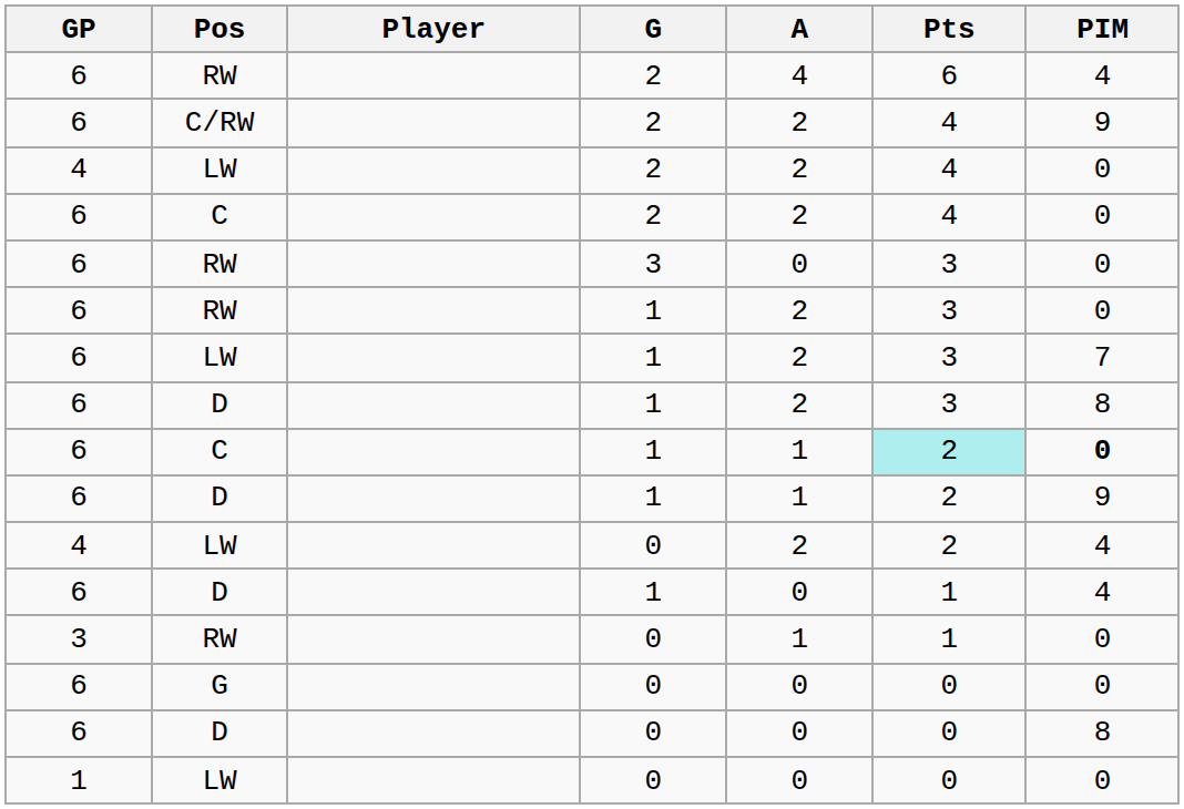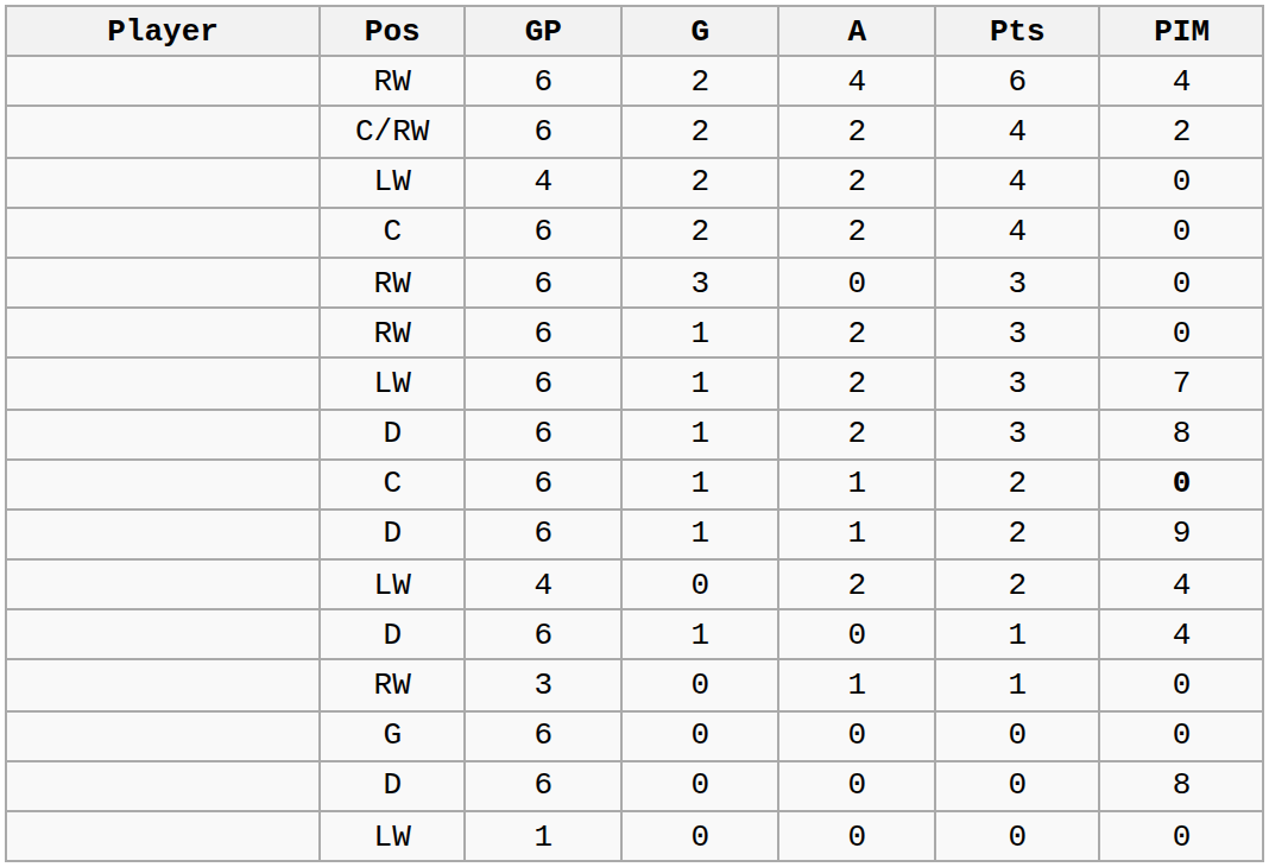columns swapped: Player <-> GP
C/RW | PIM: 9 -> 2
C / 1 | Pts: paleturquoise background -> no background
